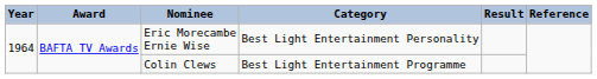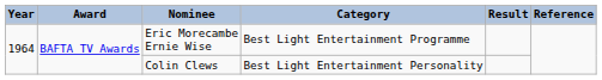Eric Morecambe Ernie Wise | Category: Best Light Entertainment Personality -> Best Light Entertainment Programme
Colin Clews | Category: Best Light Entertainment Programme -> Best Light Entertainment Personality
